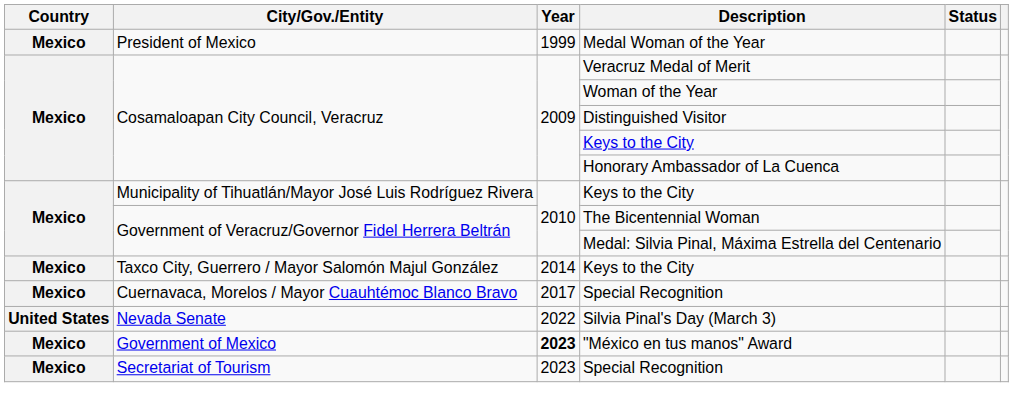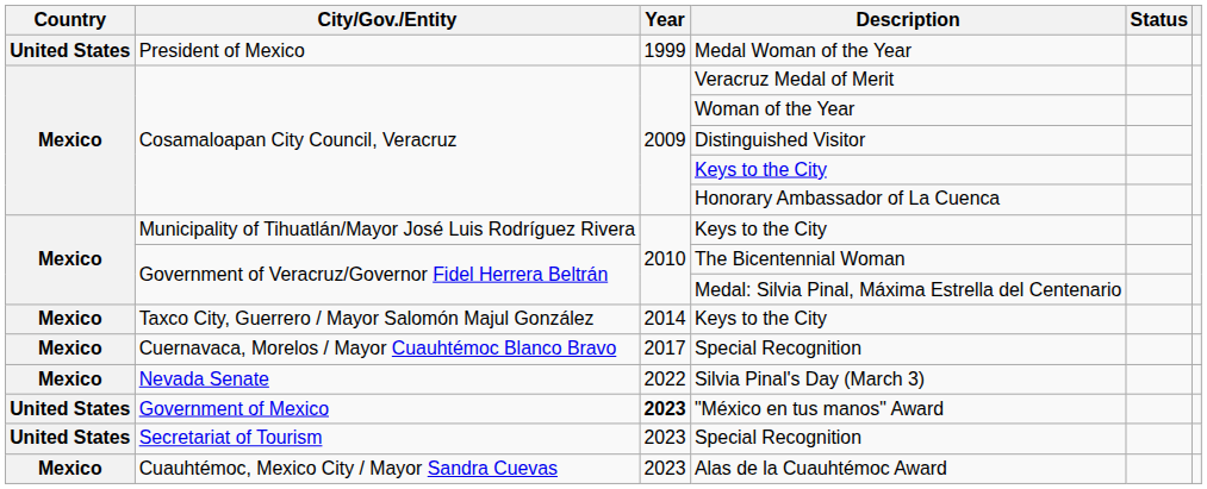Medal Woman of the Year | Country: Mexico -> United States
Silvia Pinal's Day (March 3) | Country: United States -> Mexico
"México en tus manos" Award | Country: Mexico -> United States
Secretariat of Tourism / Special Recognition | Country: Mexico -> United States
+ row: Mexico | Cuauhtémoc, Mexico City / Mayor Sandra Cuevas | 2023 | Alas de la Cuauhtémoc Award
